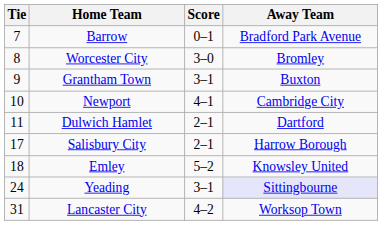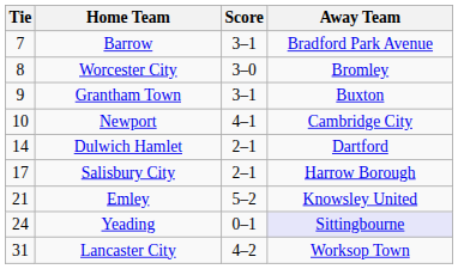Barrow | Score: 0–1 -> 3–1
Dulwich Hamlet | Tie: 11 -> 14
Emley | Tie: 18 -> 21
Yeading | Score: 3–1 -> 0–1
